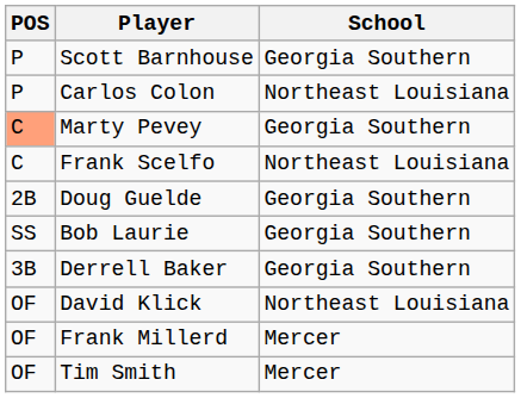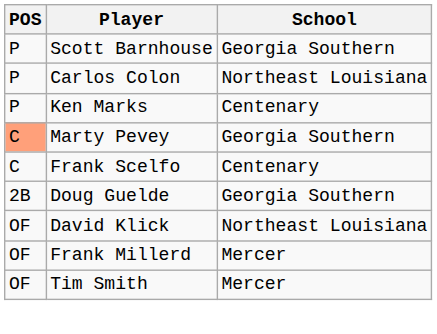+ row: P | Ken Marks | Centenary
Frank Scelfo | School: Northeast Louisiana -> Centenary
- row: SS | Bob Laurie | Georgia Southern
- row: 3B | Derrell Baker | Georgia Southern
